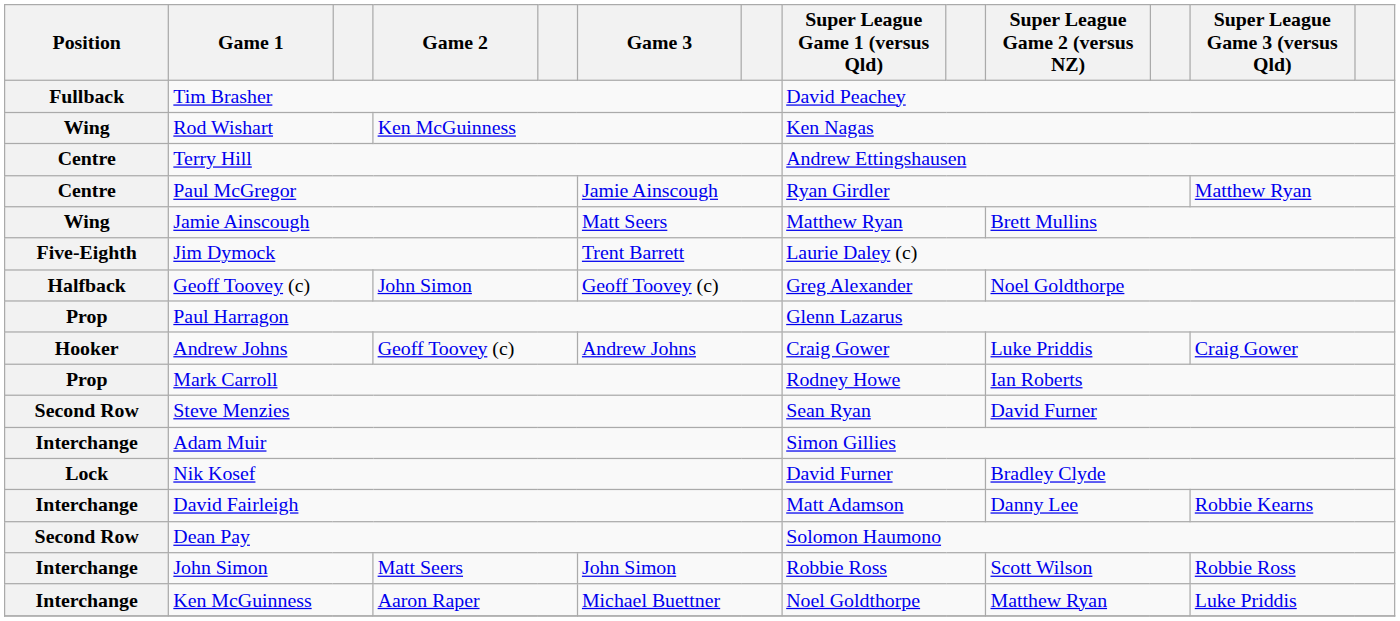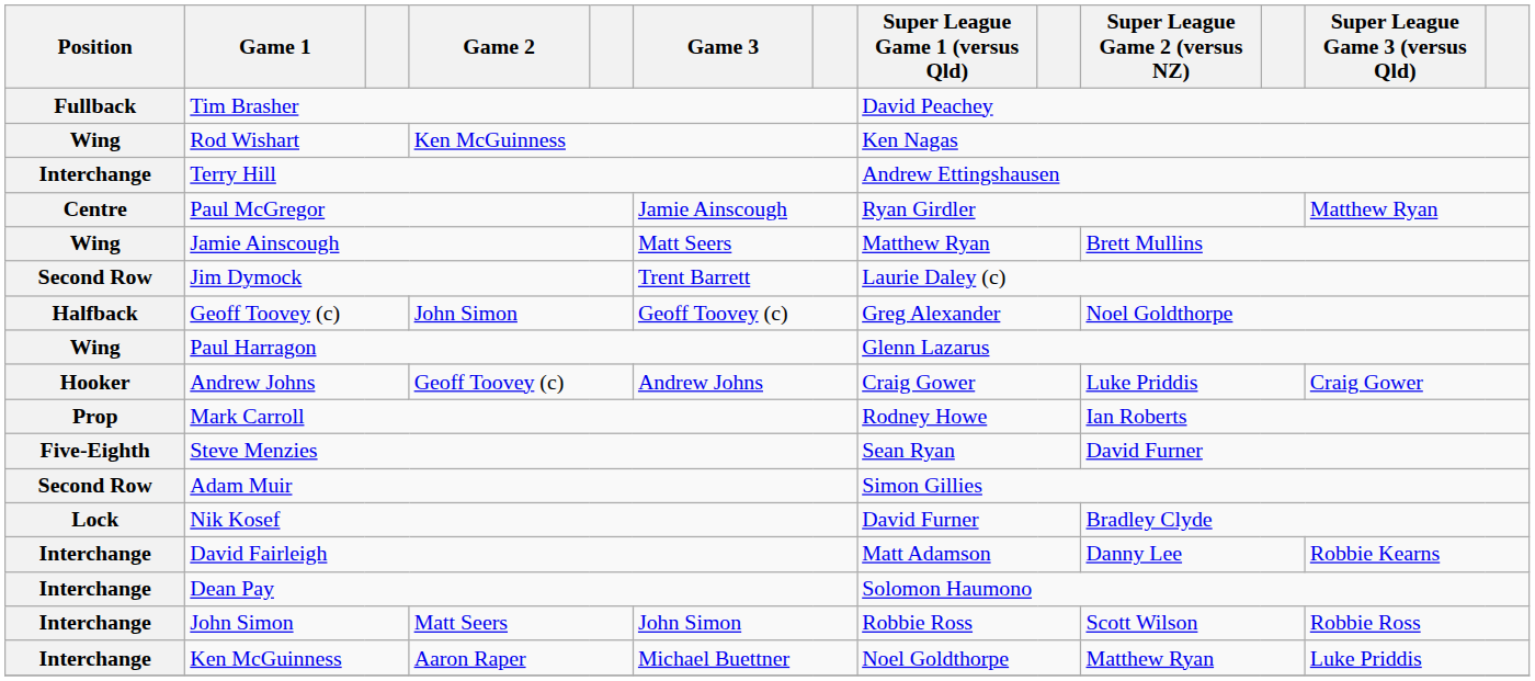Terry Hill | Position: Centre -> Interchange
Jim Dymock | Position: Five-Eighth -> Second Row
Paul Harragon | Position: Prop -> Wing
Steve Menzies | Position: Second Row -> Five-Eighth
Adam Muir | Position: Interchange -> Second Row
Dean Pay | Position: Second Row -> Interchange
